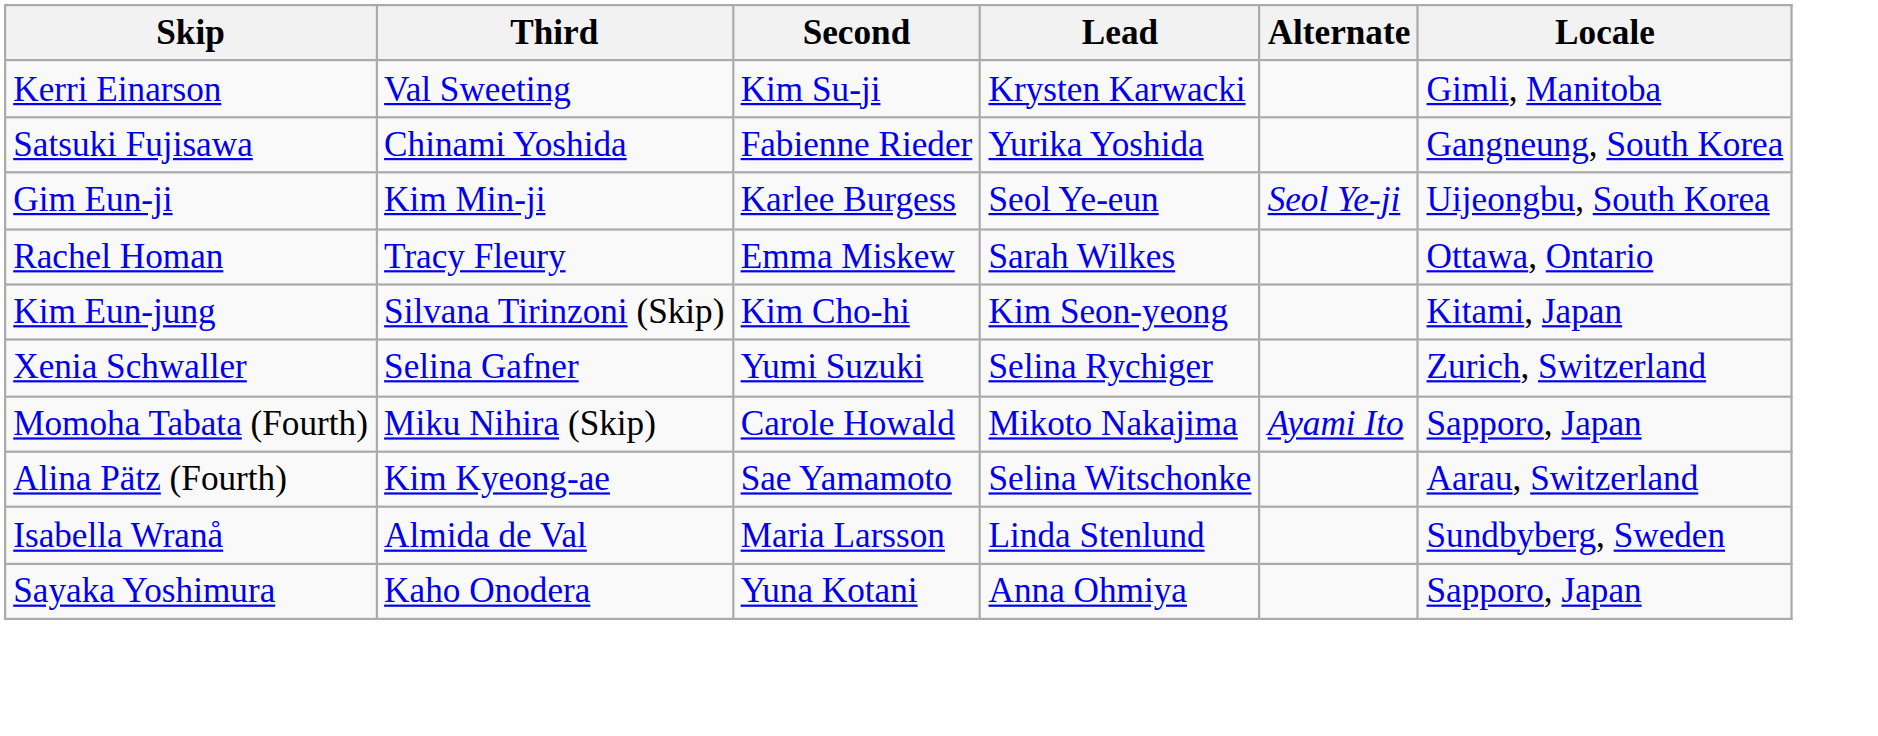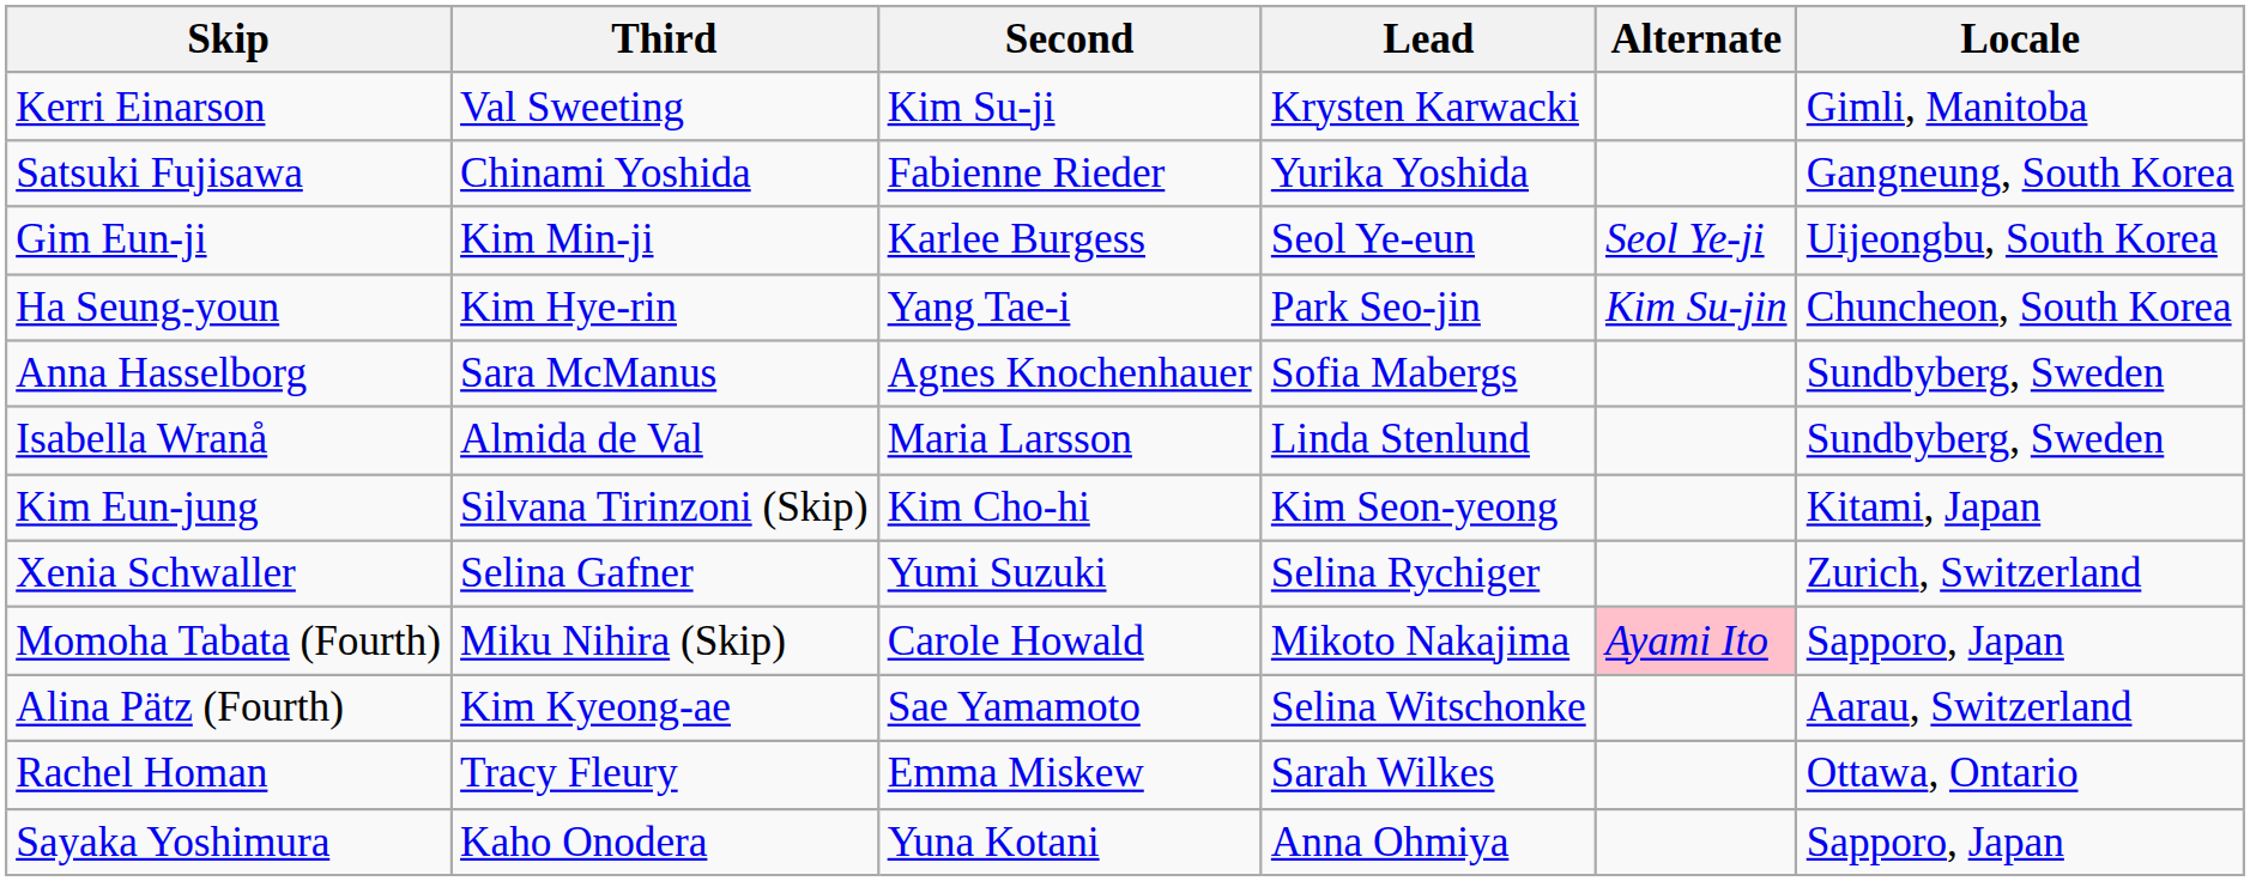+ row: Ha Seung-youn | Kim Hye-rin | Yang Tae-i | Park Seo-jin | Kim Su-jin | Chuncheon, South Korea
+ row: Anna Hasselborg | Sara McManus | Agnes Knochenhauer | Sofia Mabergs | Sundbyberg, Sweden
rows swapped: Rachel Homan <-> Isabella Wranå
Momoha Tabata (Fourth) | Alternate: no background -> pink background
